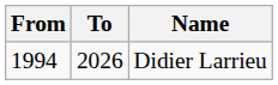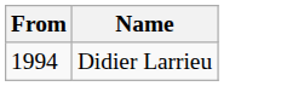- column: To | 2026
